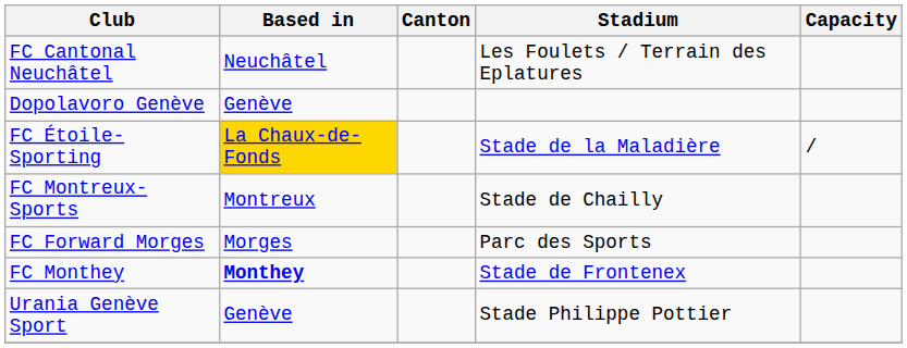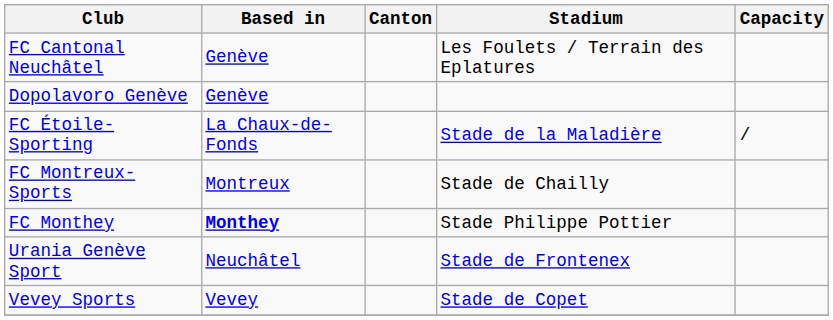FC Cantonal Neuchâtel | Based in: Neuchâtel -> Genève
FC Étoile-Sporting | Based in: gold background -> no background
- row: FC Forward Morges | Morges | Parc des Sports
FC Monthey | Stadium: Stade de Frontenex -> Stade Philippe Pottier
Urania Genève Sport | Based in: Genève -> Neuchâtel
Urania Genève Sport | Stadium: Stade Philippe Pottier -> Stade de Frontenex
+ row: Vevey Sports | Vevey | Stade de Copet
